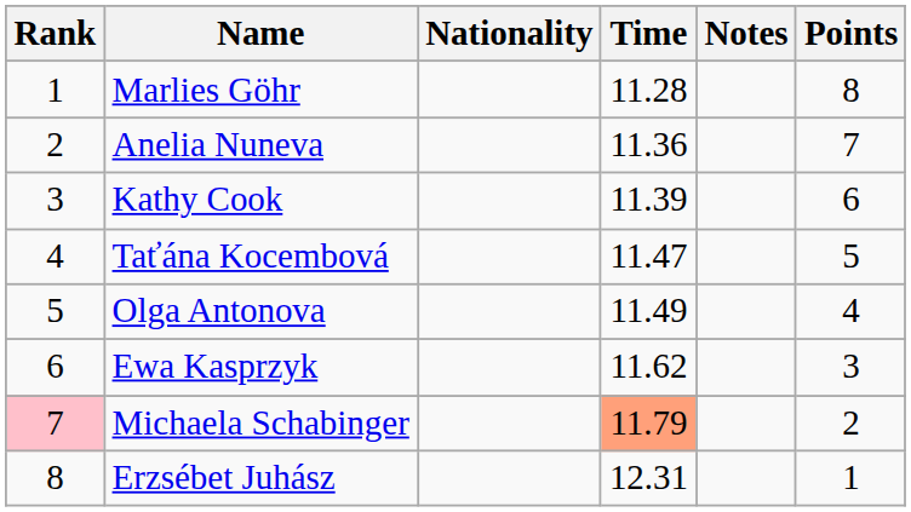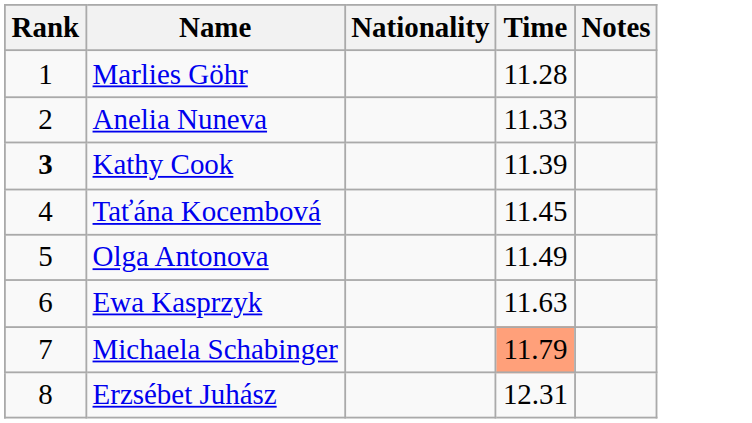- column: Points | 8 | 7 | 6 | 5 | 4 | 3 | 2 | 1
Anelia Nuneva | Time: 11.36 -> 11.33
Kathy Cook | Rank: normal -> bold
Taťána Kocembová | Time: 11.47 -> 11.45
Ewa Kasprzyk | Time: 11.62 -> 11.63
Michaela Schabinger | Rank: pink background -> no background
